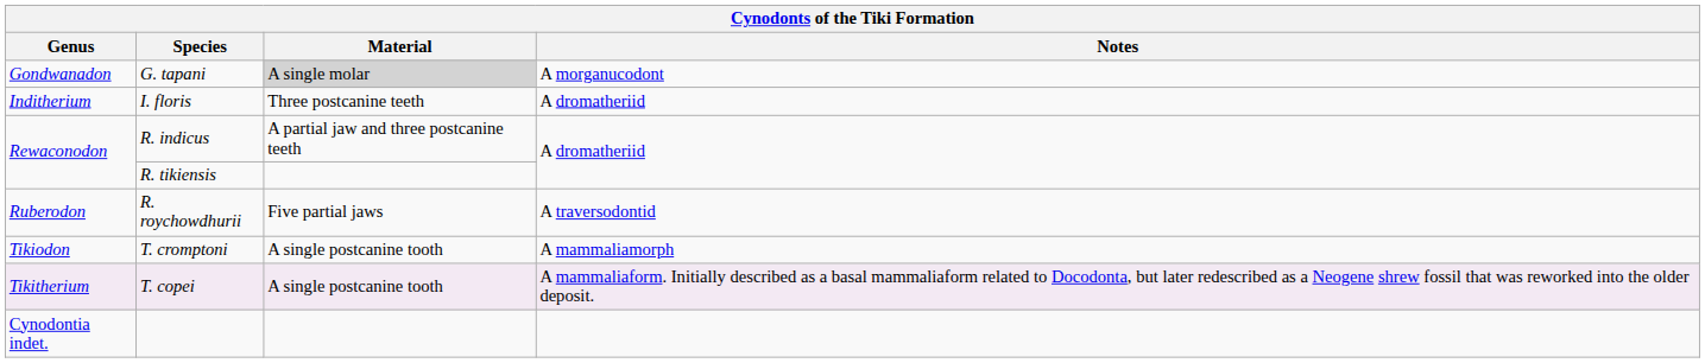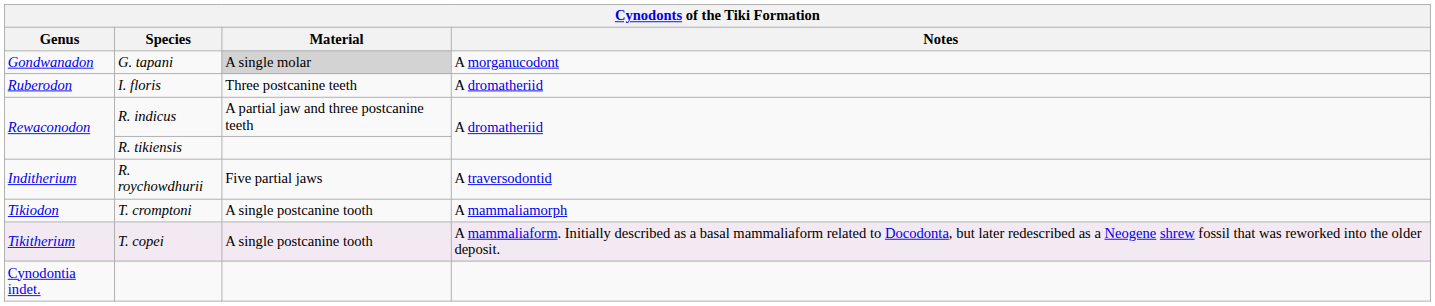I. floris | Genus: Inditherium -> Ruberodon
R. roychowdhurii | Genus: Ruberodon -> Inditherium
